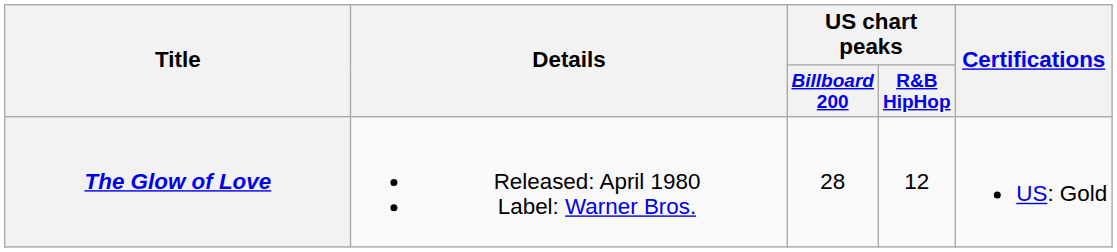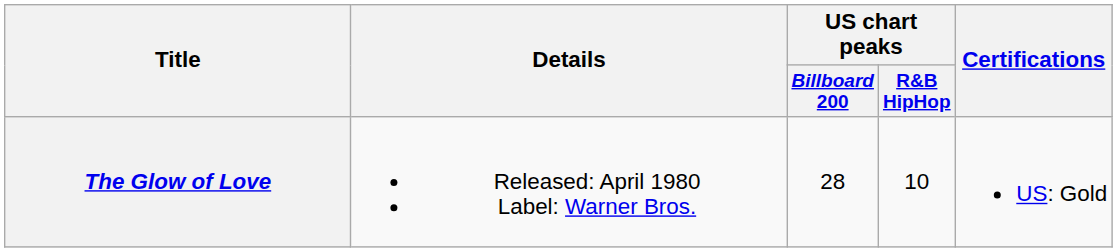The Glow of Love | US chart peaks / R&B HipHop: 12 -> 10
